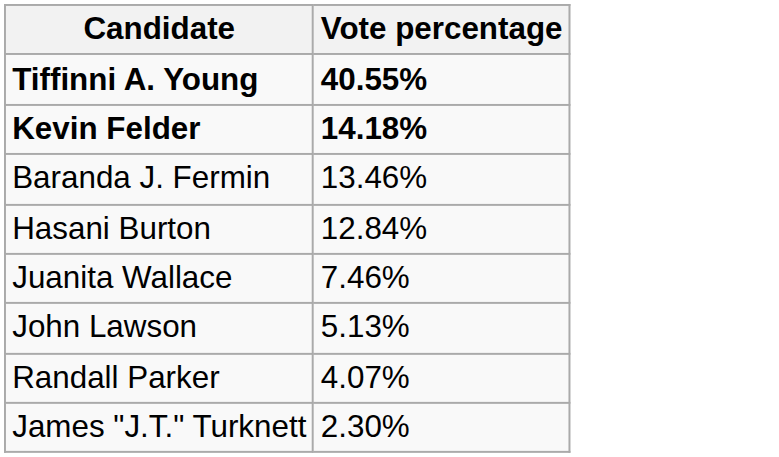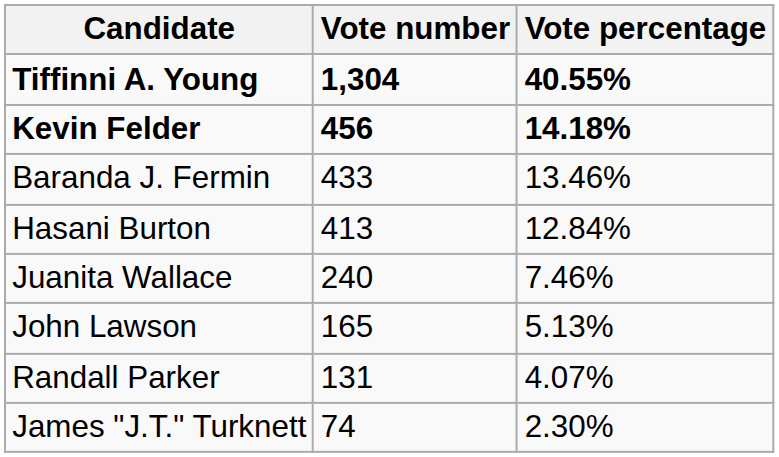+ column: Vote number | 1,304 | 456 | 433 | 413 | 240 | 165 | 131 | 74
